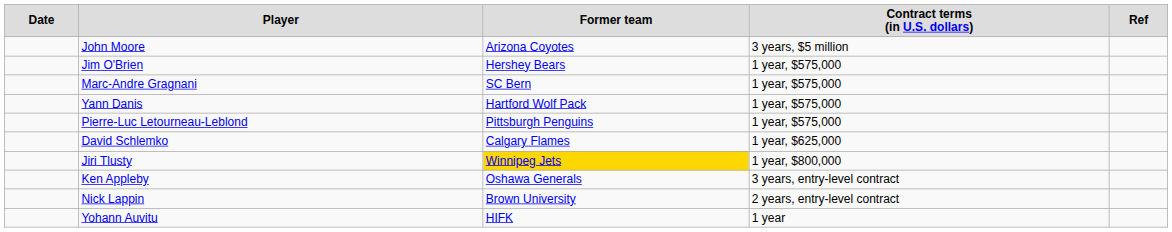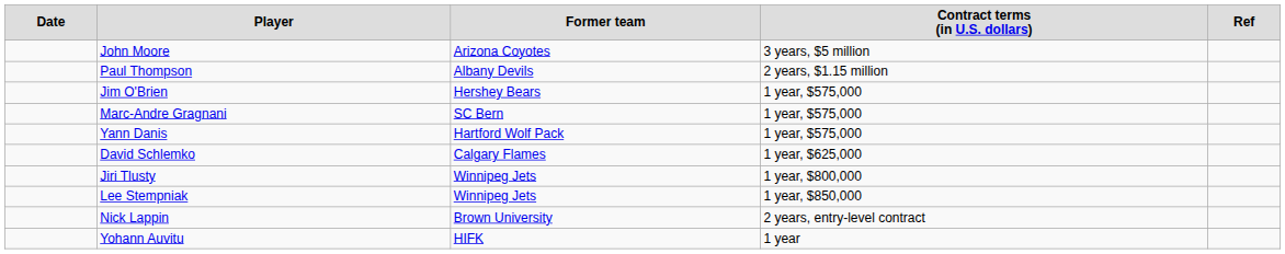+ row: Paul Thompson | Albany Devils | 2 years, $1.15 million
- row: Pierre-Luc Letourneau-Leblond | Pittsburgh Penguins | 1 year, $575,000
Jiri Tlusty | column 3: gold background -> no background
+ row: Lee Stempniak | Winnipeg Jets | 1 year, $850,000
- row: Ken Appleby | Oshawa Generals | 3 years, entry-level contract
